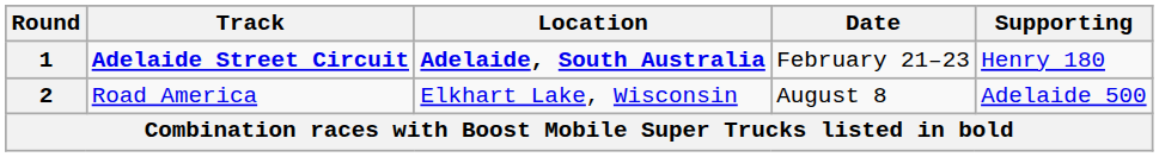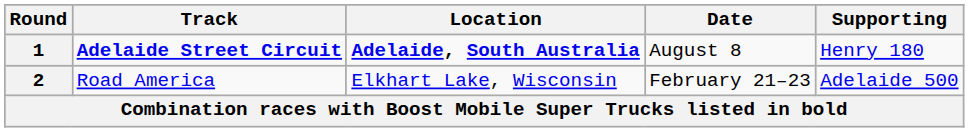1 | Date: February 21–23 -> August 8
2 | Date: August 8 -> February 21–23
